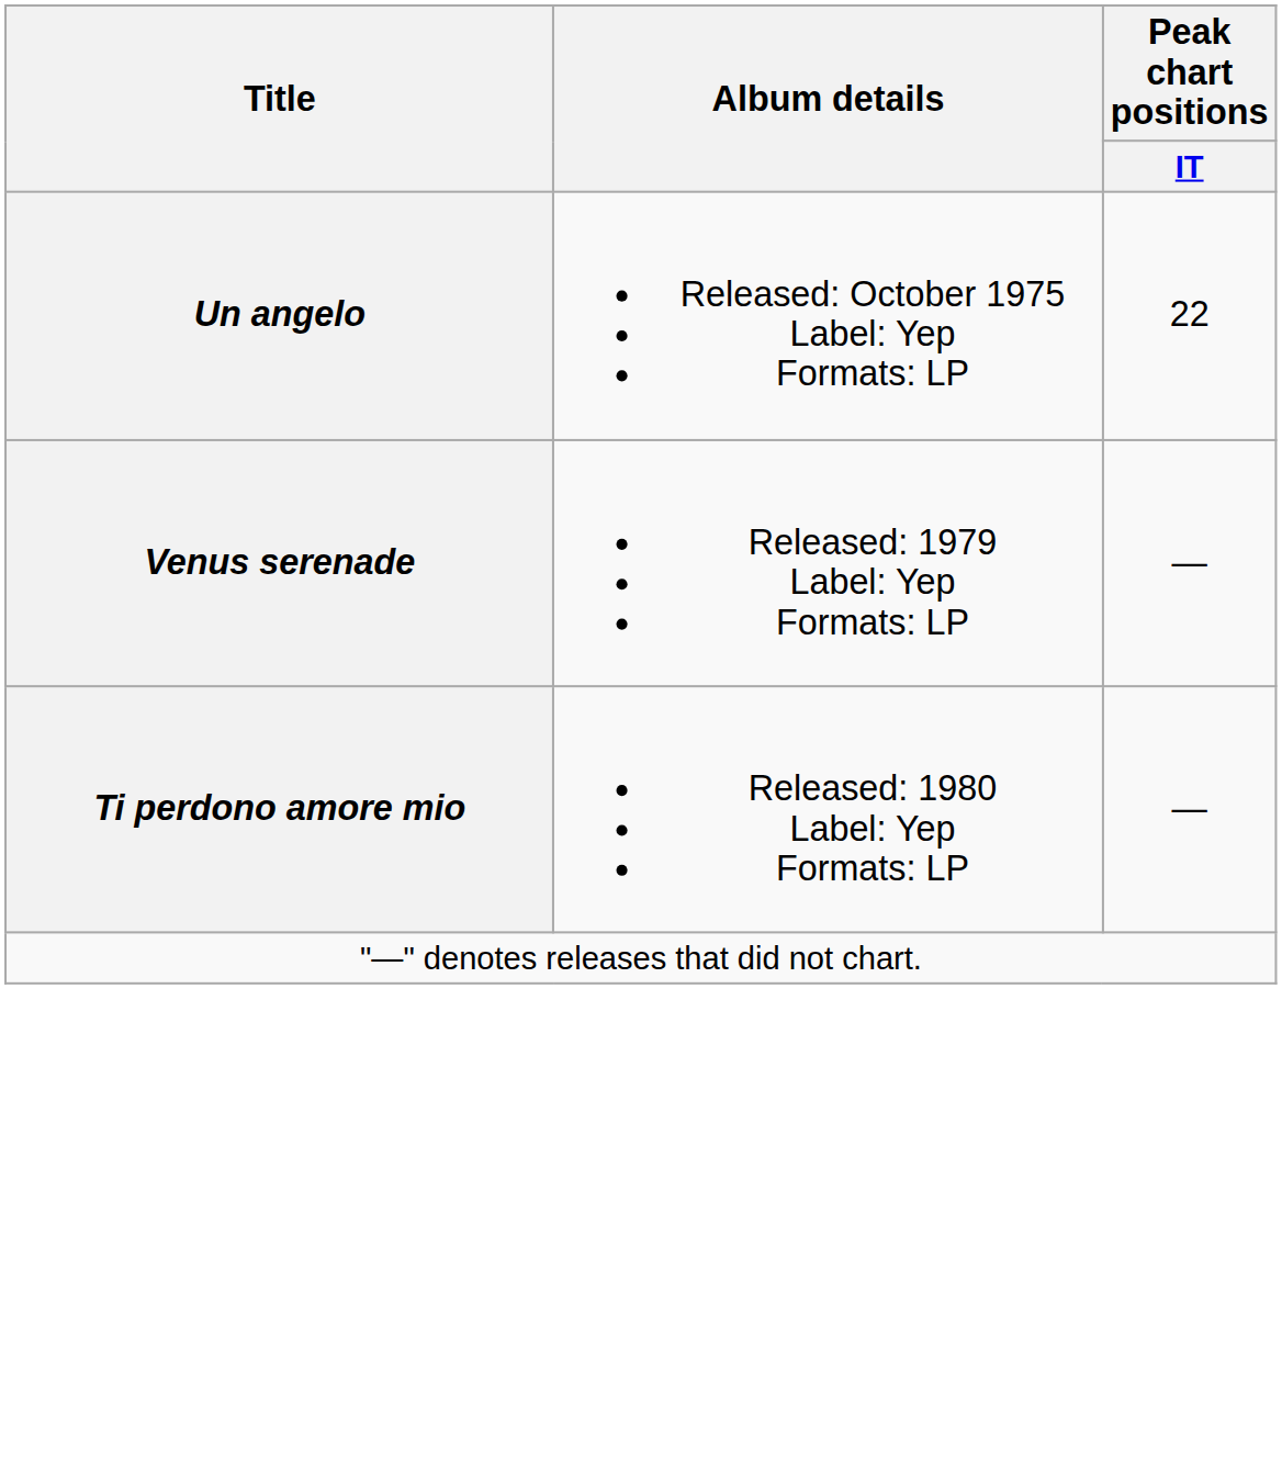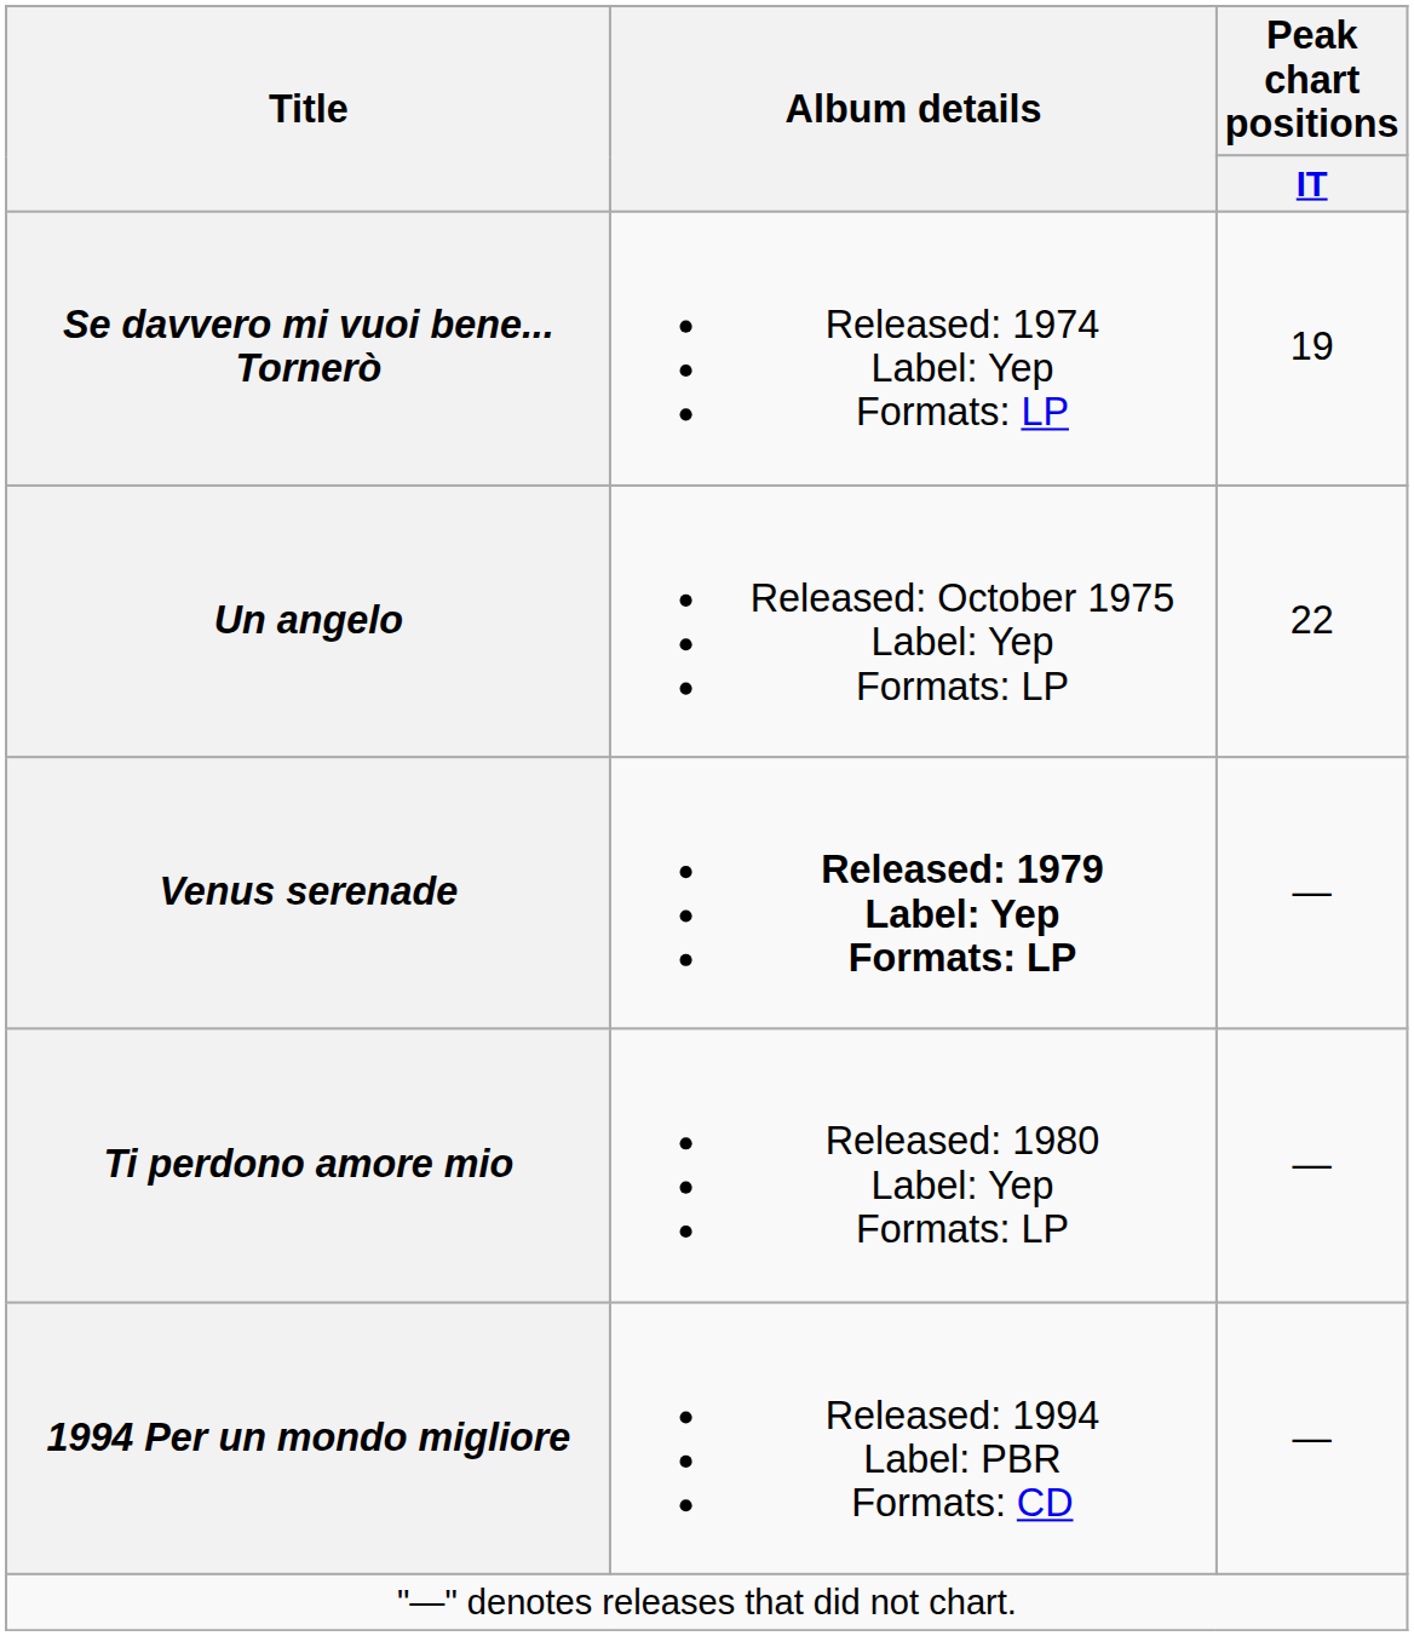+ row: Se davvero mi vuoi bene... Tornerò | Released: 1974 Label: Yep Formats: LP | 19
Venus serenade | Album details: normal -> bold
+ row: 1994 Per un mondo migliore | Released: 1994 Label: PBR Formats: CD | —
